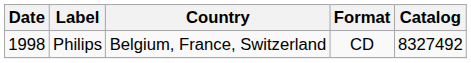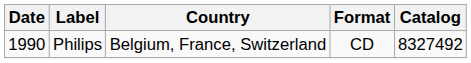Philips | Date: 1998 -> 1990
